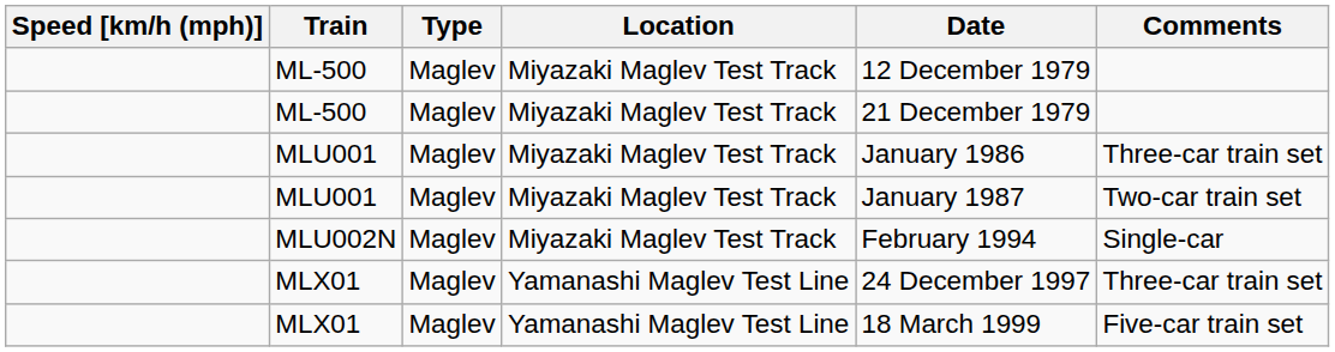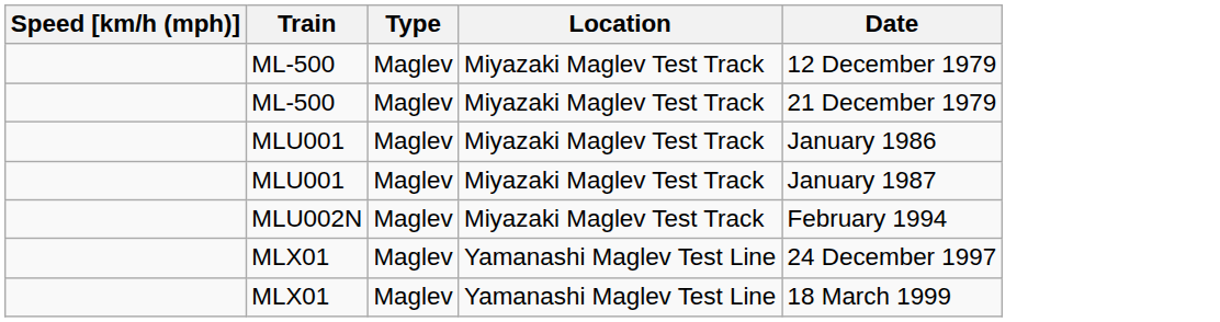- column: Comments | Three-car train set | Two-car train set | Single-car | Three-car train set | Five-car train set
